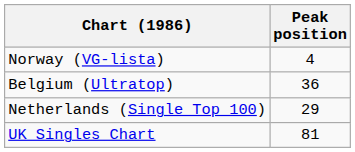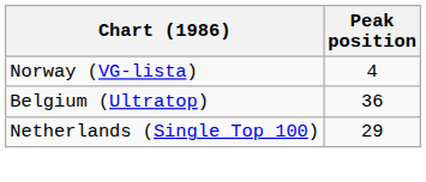- row: UK Singles Chart | 81
